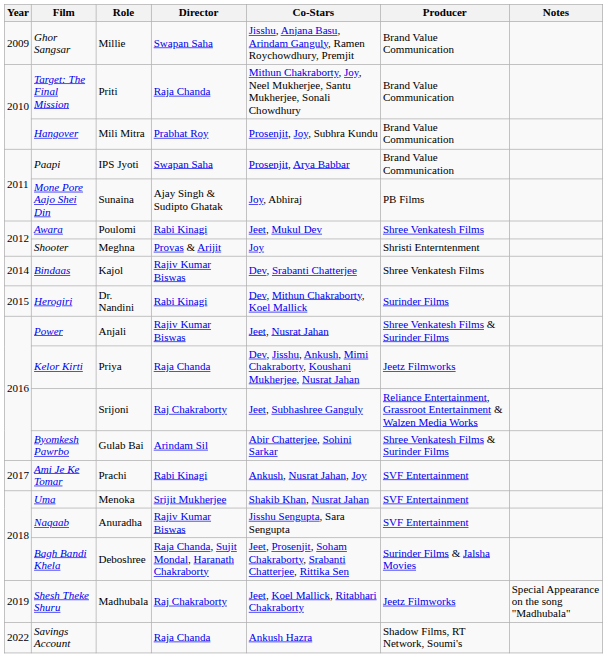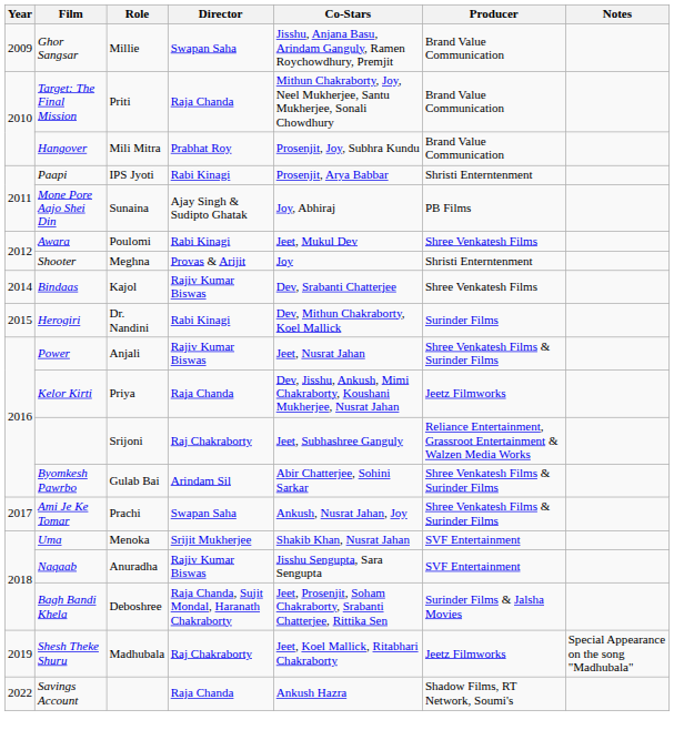Paapi | Director: Swapan Saha -> Rabi Kinagi
Paapi | Producer: Brand Value Communication -> Shristi Enterntenment
Ami Je Ke Tomar | Director: Rabi Kinagi -> Swapan Saha
Ami Je Ke Tomar | Producer: SVF Entertainment -> Shree Venkatesh Films & Surinder Films
